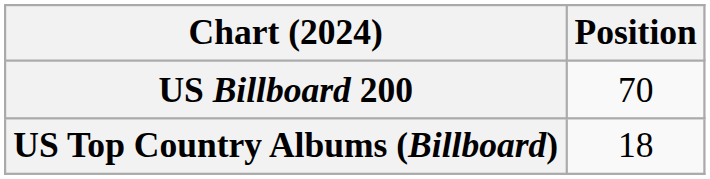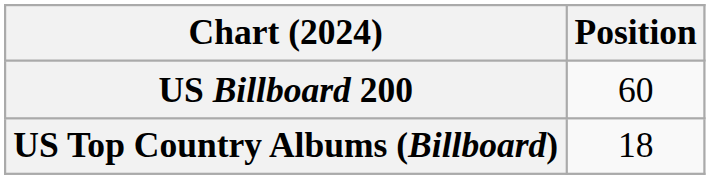US Billboard 200 | Position: 70 -> 60
